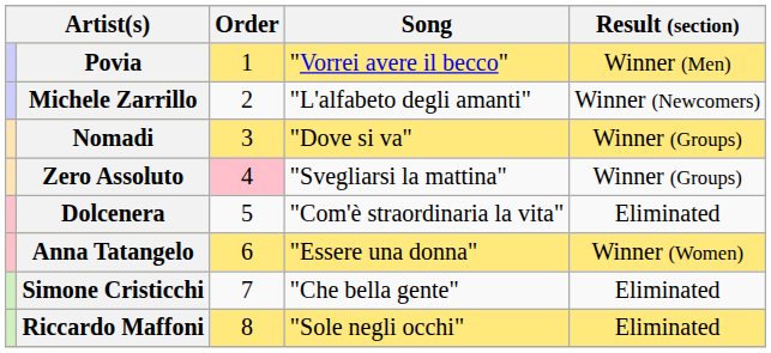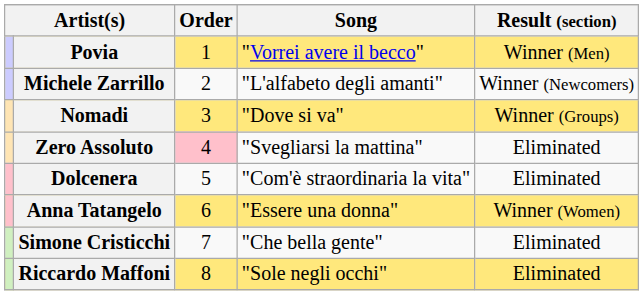Zero Assoluto | Result (section): Winner (Groups) -> Eliminated
